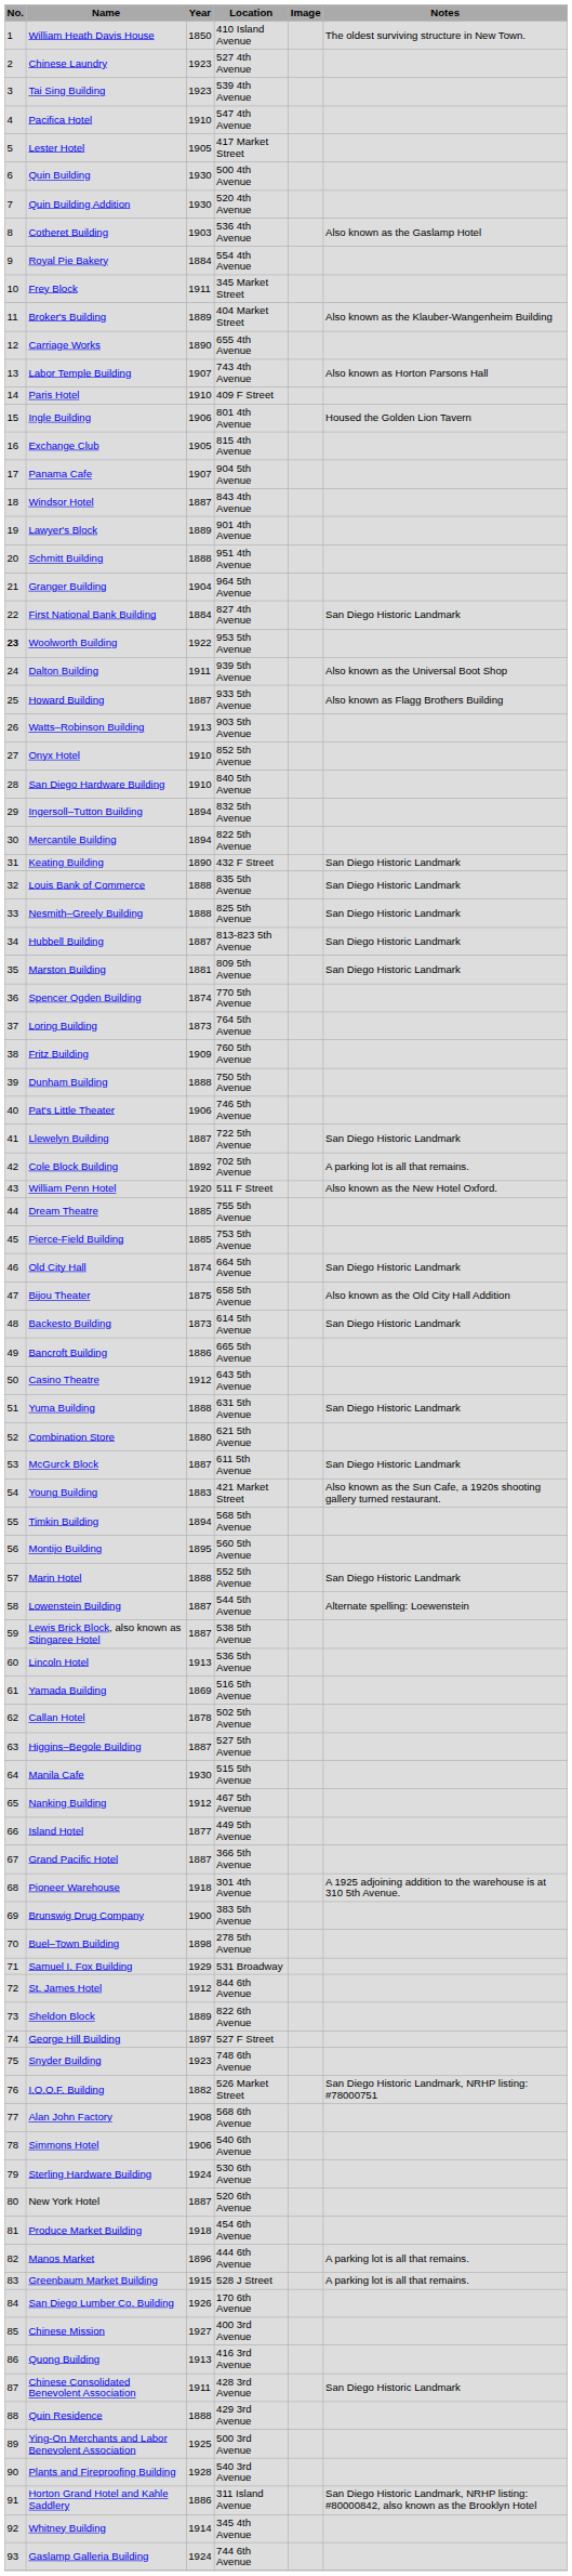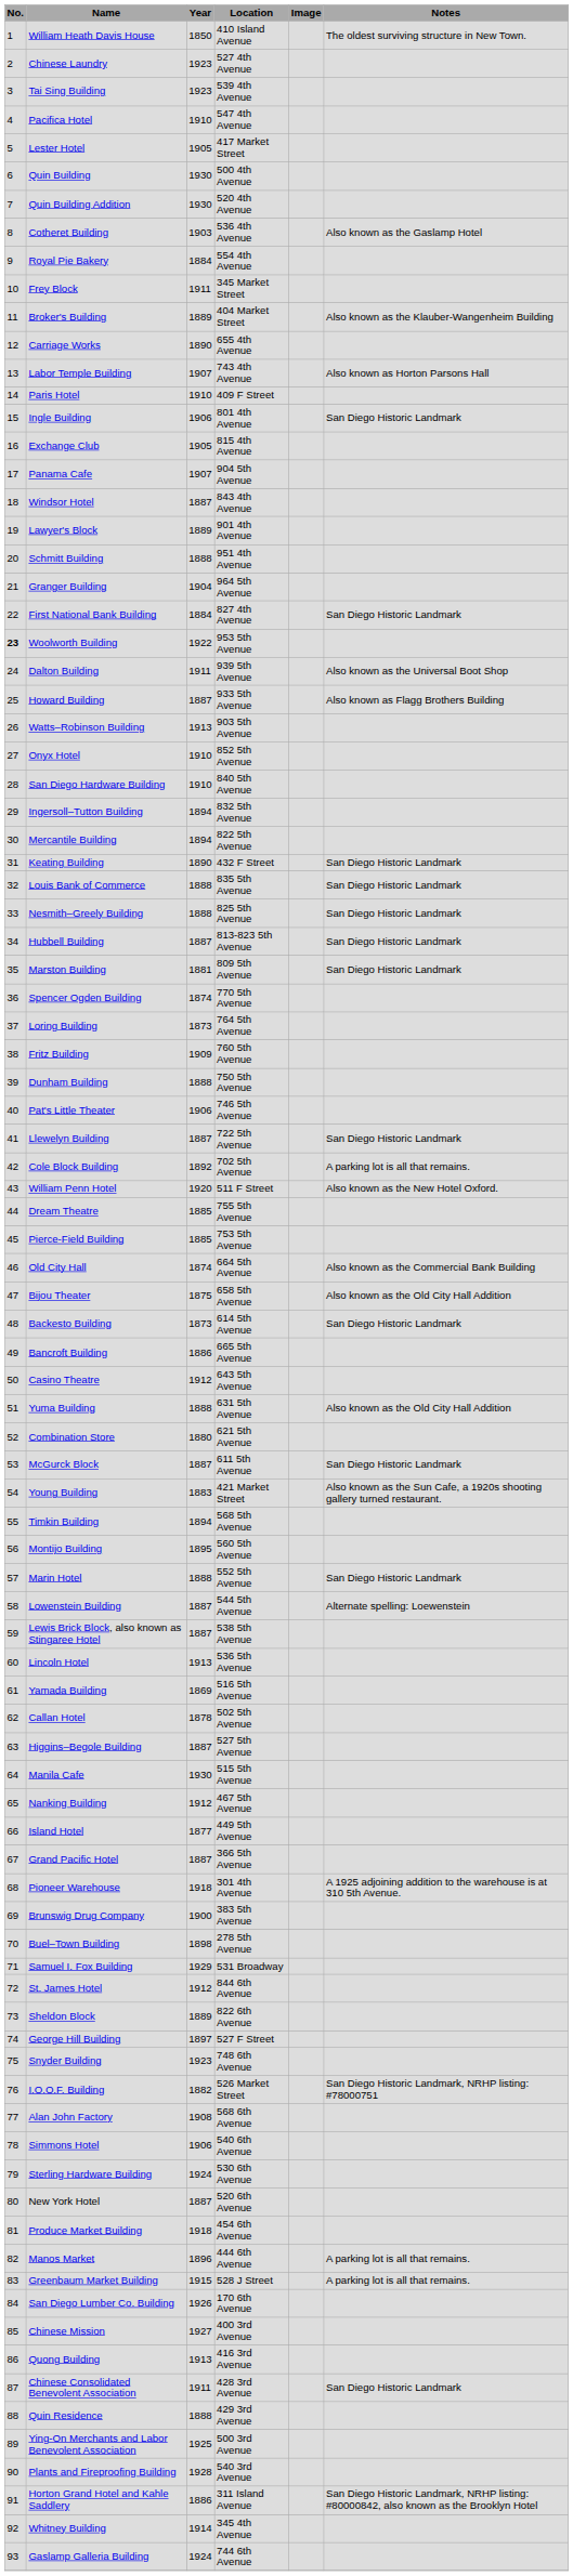Ingle Building | Notes: Housed the Golden Lion Tavern -> San Diego Historic Landmark
Old City Hall | Notes: San Diego Historic Landmark -> Also known as the Commercial Bank Building
Yuma Building | Notes: San Diego Historic Landmark -> Also known as the Old City Hall Addition
